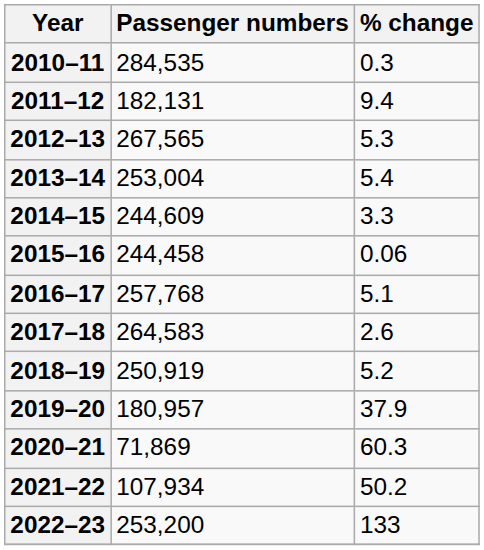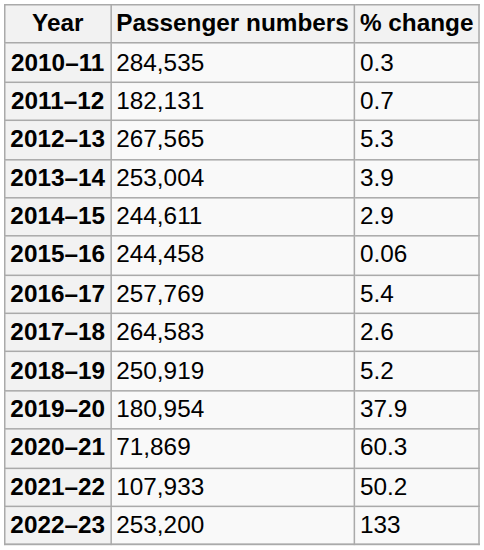2011–12 | % change: 9.4 -> 0.7
2013–14 | % change: 5.4 -> 3.9
2014–15 | Passenger numbers: 244,609 -> 244,611
2014–15 | % change: 3.3 -> 2.9
2016–17 | Passenger numbers: 257,768 -> 257,769
2016–17 | % change: 5.1 -> 5.4
2019–20 | Passenger numbers: 180,957 -> 180,954
2021–22 | Passenger numbers: 107,934 -> 107,933
